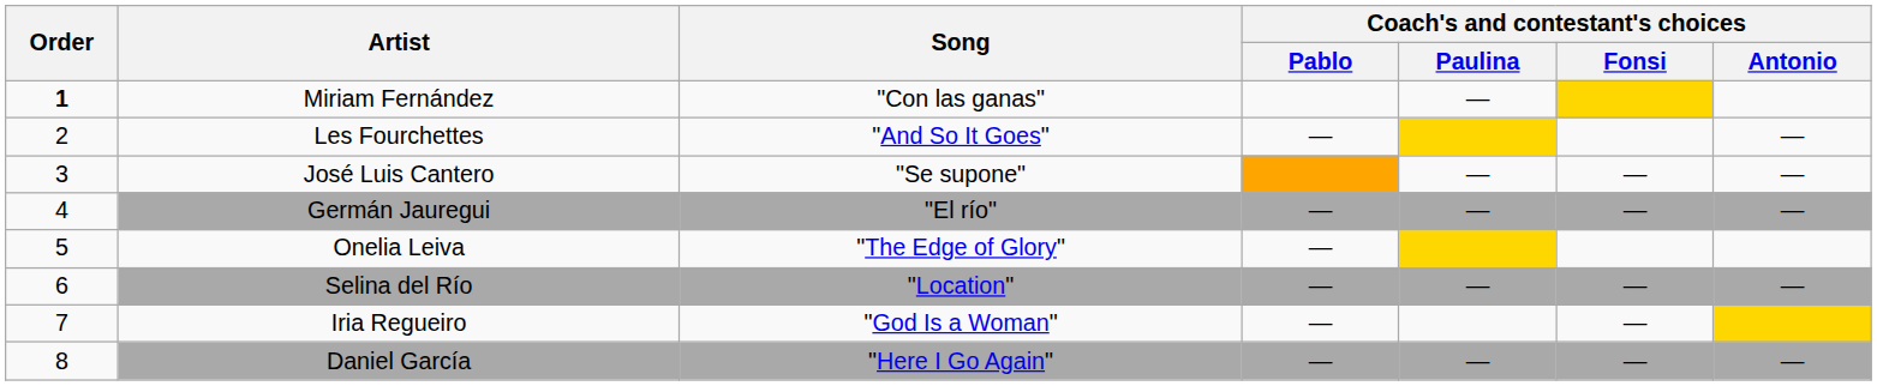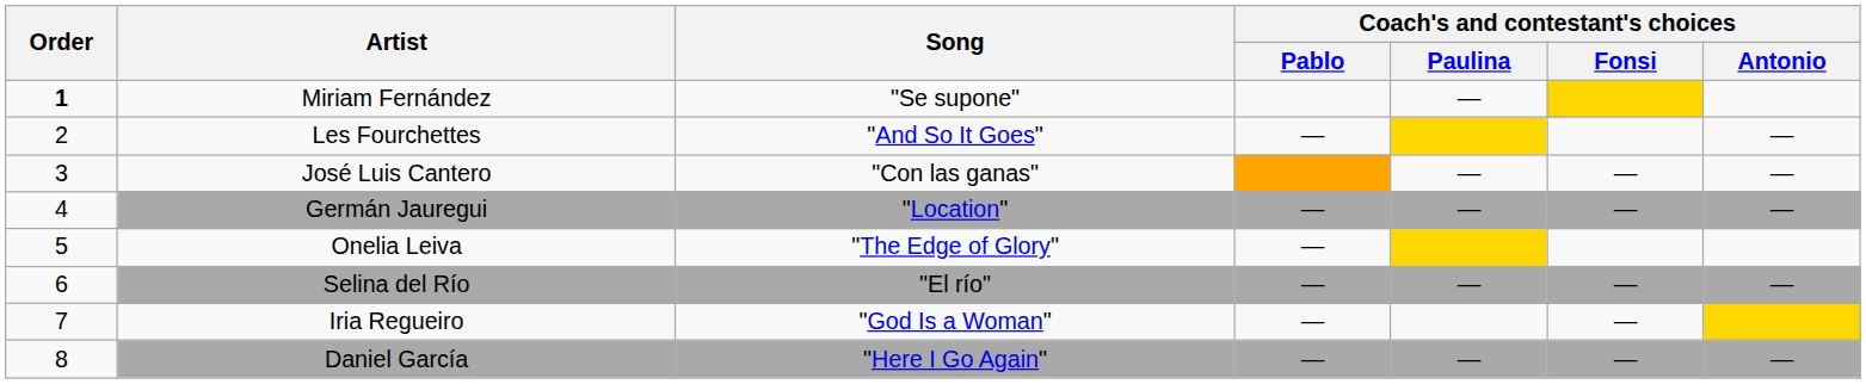Miriam Fernández | Song: "Con las ganas" -> "Se supone"
José Luis Cantero | Song: "Se supone" -> "Con las ganas"
Germán Jauregui | Song: "El río" -> "Location"
Selina del Río | Song: "Location" -> "El río"
